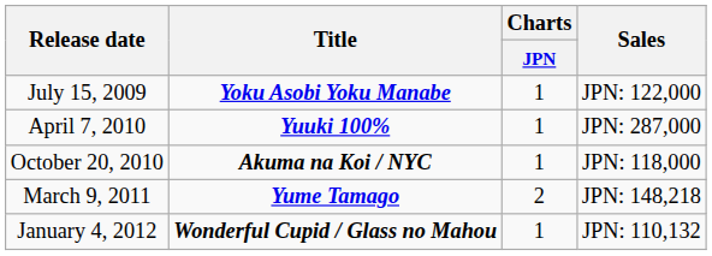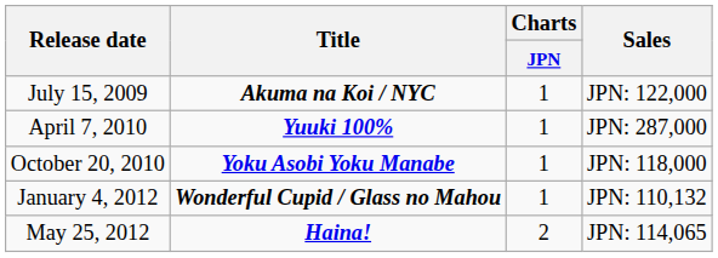July 15, 2009 | Title: Yoku Asobi Yoku Manabe -> Akuma na Koi / NYC
October 20, 2010 | Title: Akuma na Koi / NYC -> Yoku Asobi Yoku Manabe
- row: March 9, 2011 | Yume Tamago | 2 | JPN: 148,218
+ row: May 25, 2012 | Haina! | 2 | JPN: 114,065
